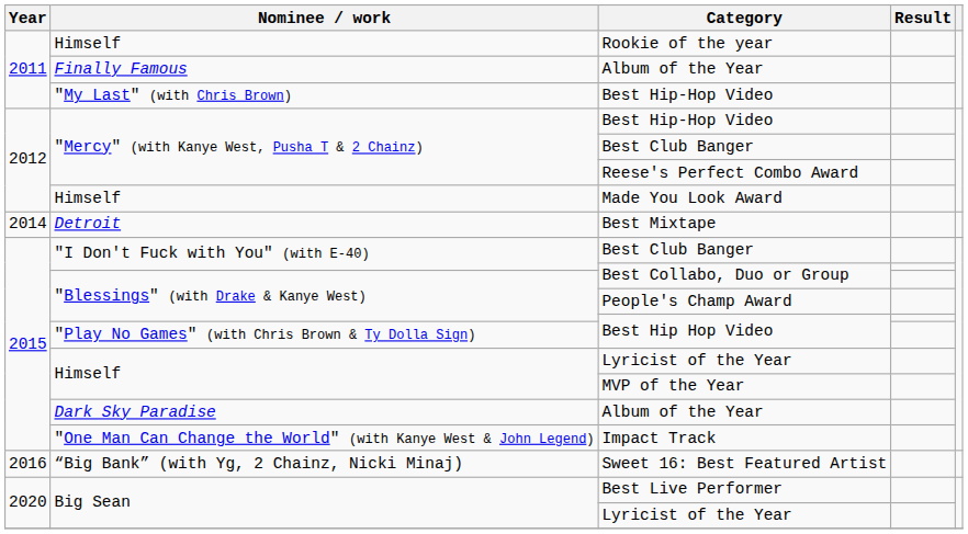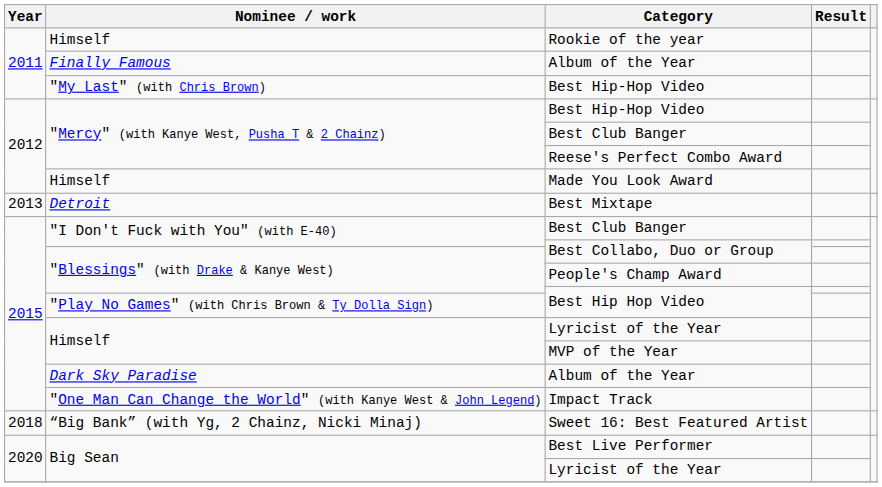Best Mixtape | Year: 2014 -> 2013
Sweet 16: Best Featured Artist | Year: 2016 -> 2018
